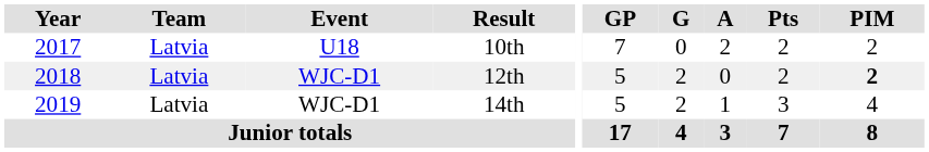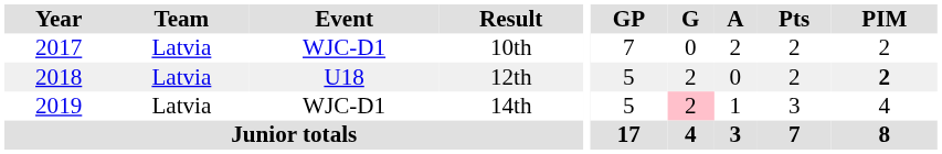10th | Event: U18 -> WJC-D1
12th | Event: WJC-D1 -> U18
14th | G: no background -> pink background
